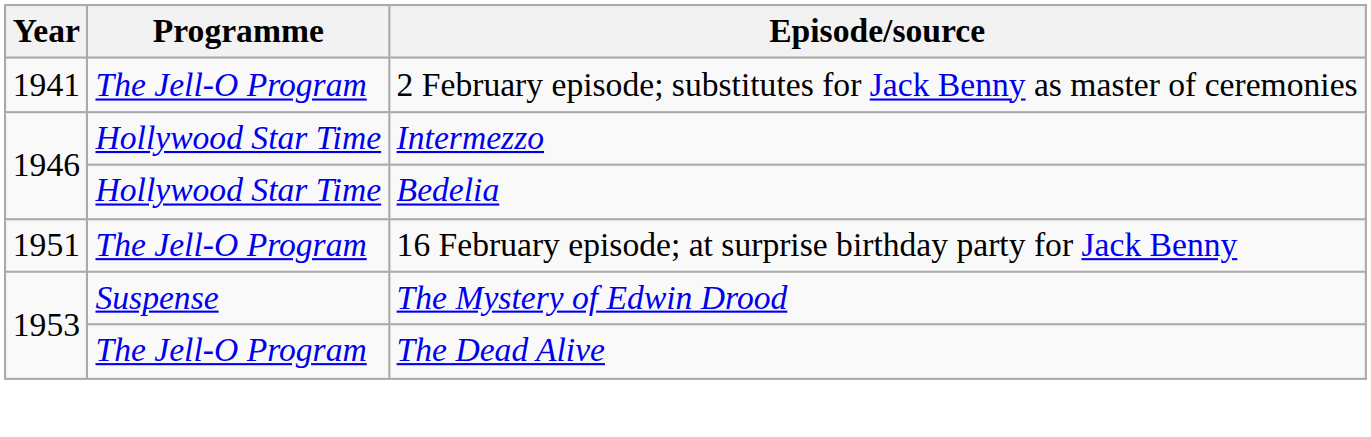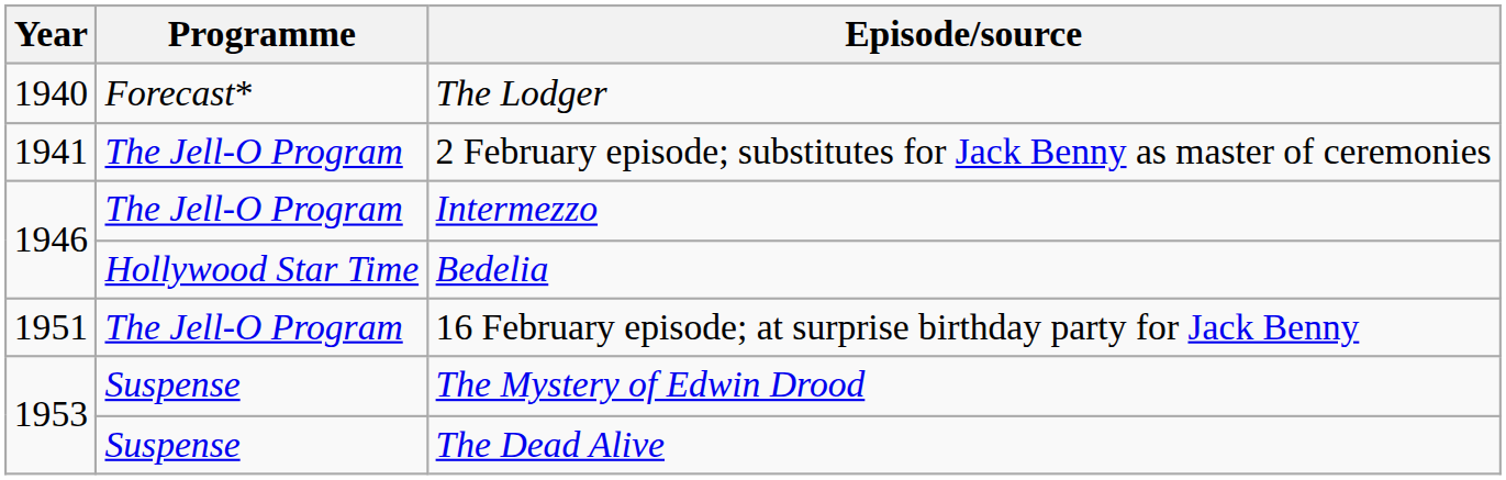+ row: 1940 | Forecast* | The Lodger
Intermezzo | Programme: Hollywood Star Time -> The Jell-O Program
The Dead Alive | Programme: The Jell-O Program -> Suspense
